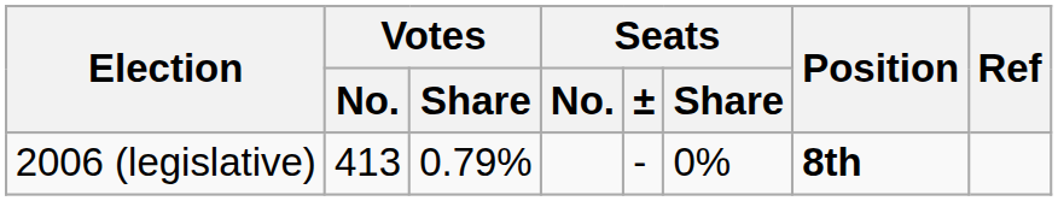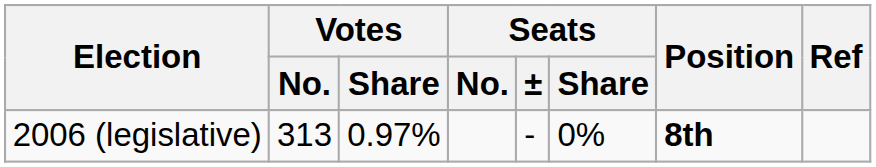2006 (legislative) | Votes / No.: 413 -> 313
2006 (legislative) | Votes / Share: 0.79% -> 0.97%
